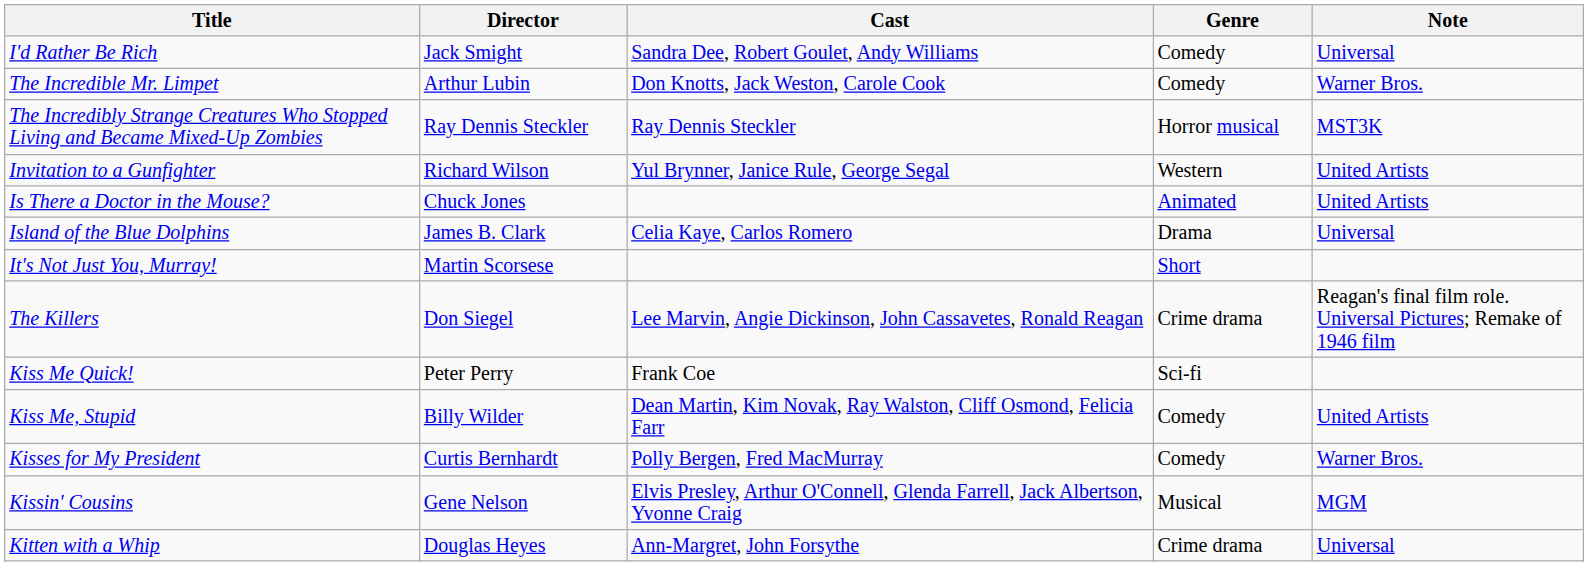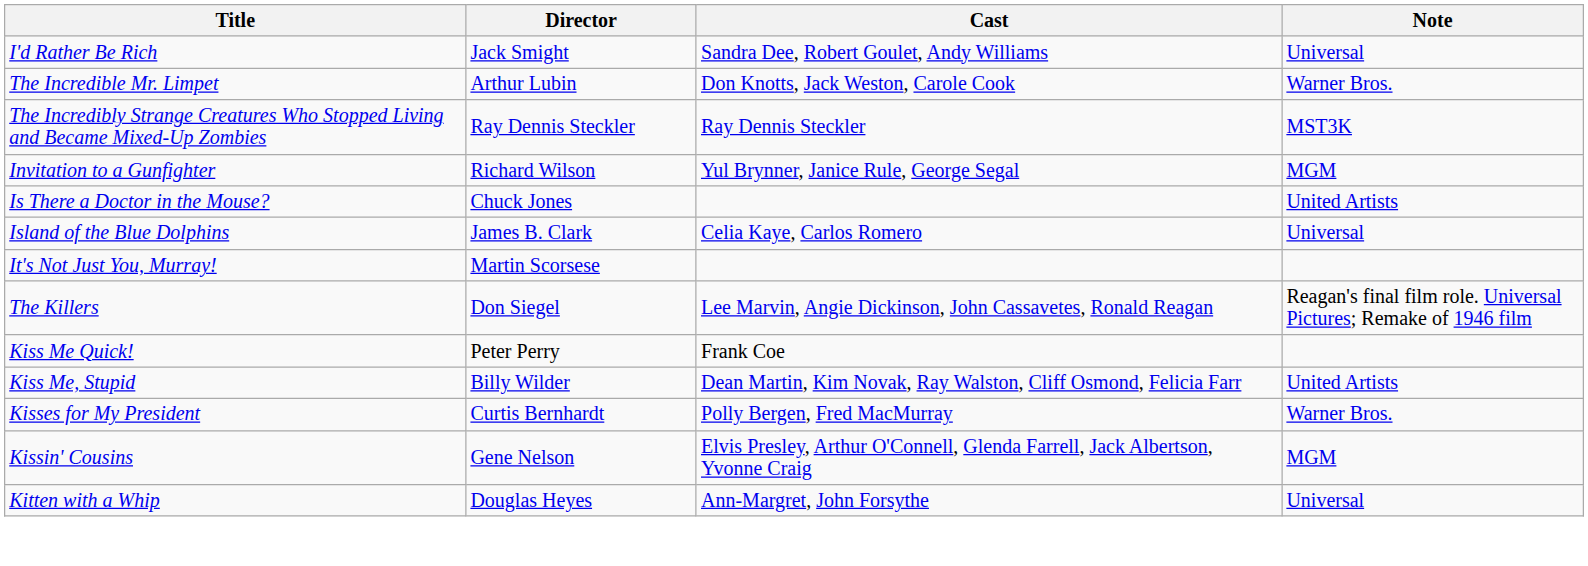- column: Genre | Comedy | Comedy | Horror musical | Western | Animated | Drama | Short | Crime drama | Sci-fi | Comedy | Comedy | Musical | Crime drama
Invitation to a Gunfighter | Note: United Artists -> MGM
